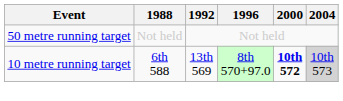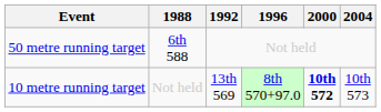50 metre running target | 1988: Not held -> 6th 588
10 metre running target | 1988: 6th 588 -> Not held
10 metre running target | 2004: lightgrey background -> no background
